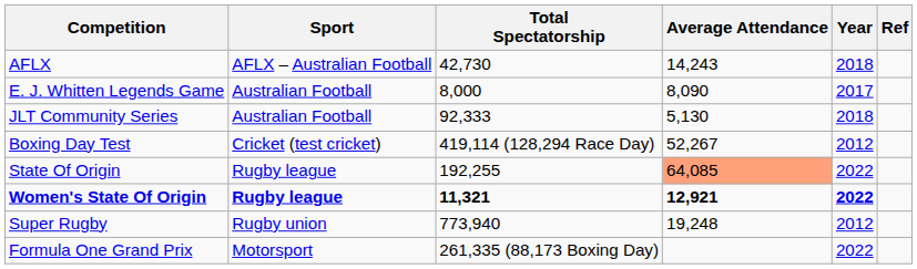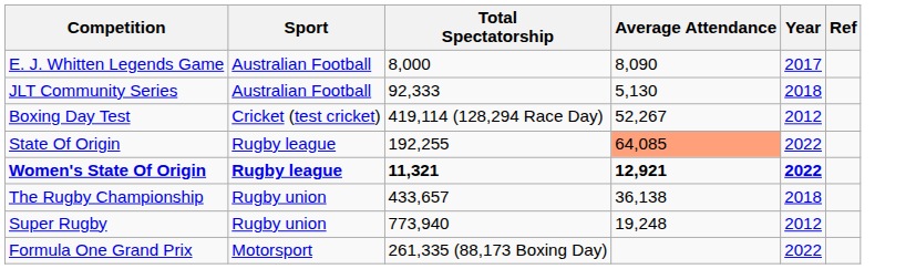- row: AFLX | AFLX – Australian Football | 42,730 | 14,243 | 2018
+ row: The Rugby Championship | Rugby union | 433,657 | 36,138 | 2018
